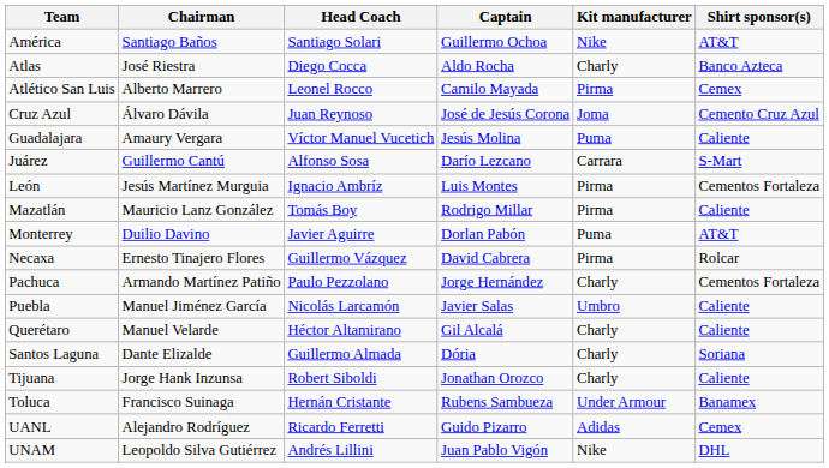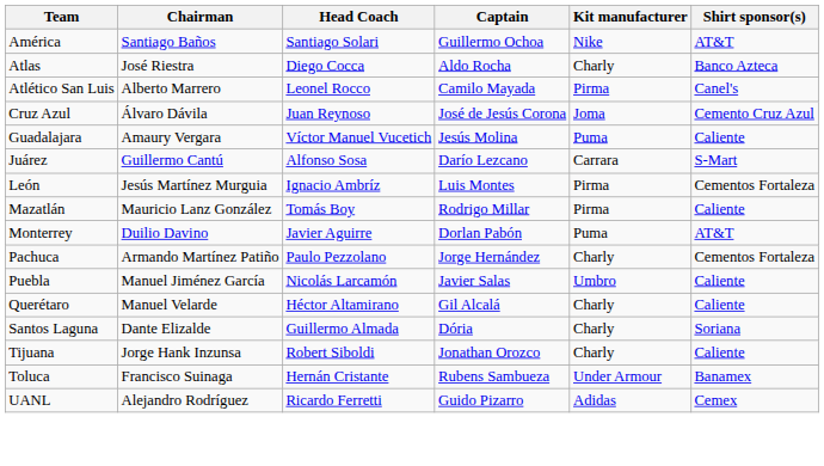Atlético San Luis | Shirt sponsor(s): Cemex -> Canel's
- row: Necaxa | Ernesto Tinajero Flores | Guillermo Vázquez | David Cabrera | Pirma | Rolcar
- row: UNAM | Leopoldo Silva Gutiérrez | Andrés Lillini | Juan Pablo Vigón | Nike | DHL
